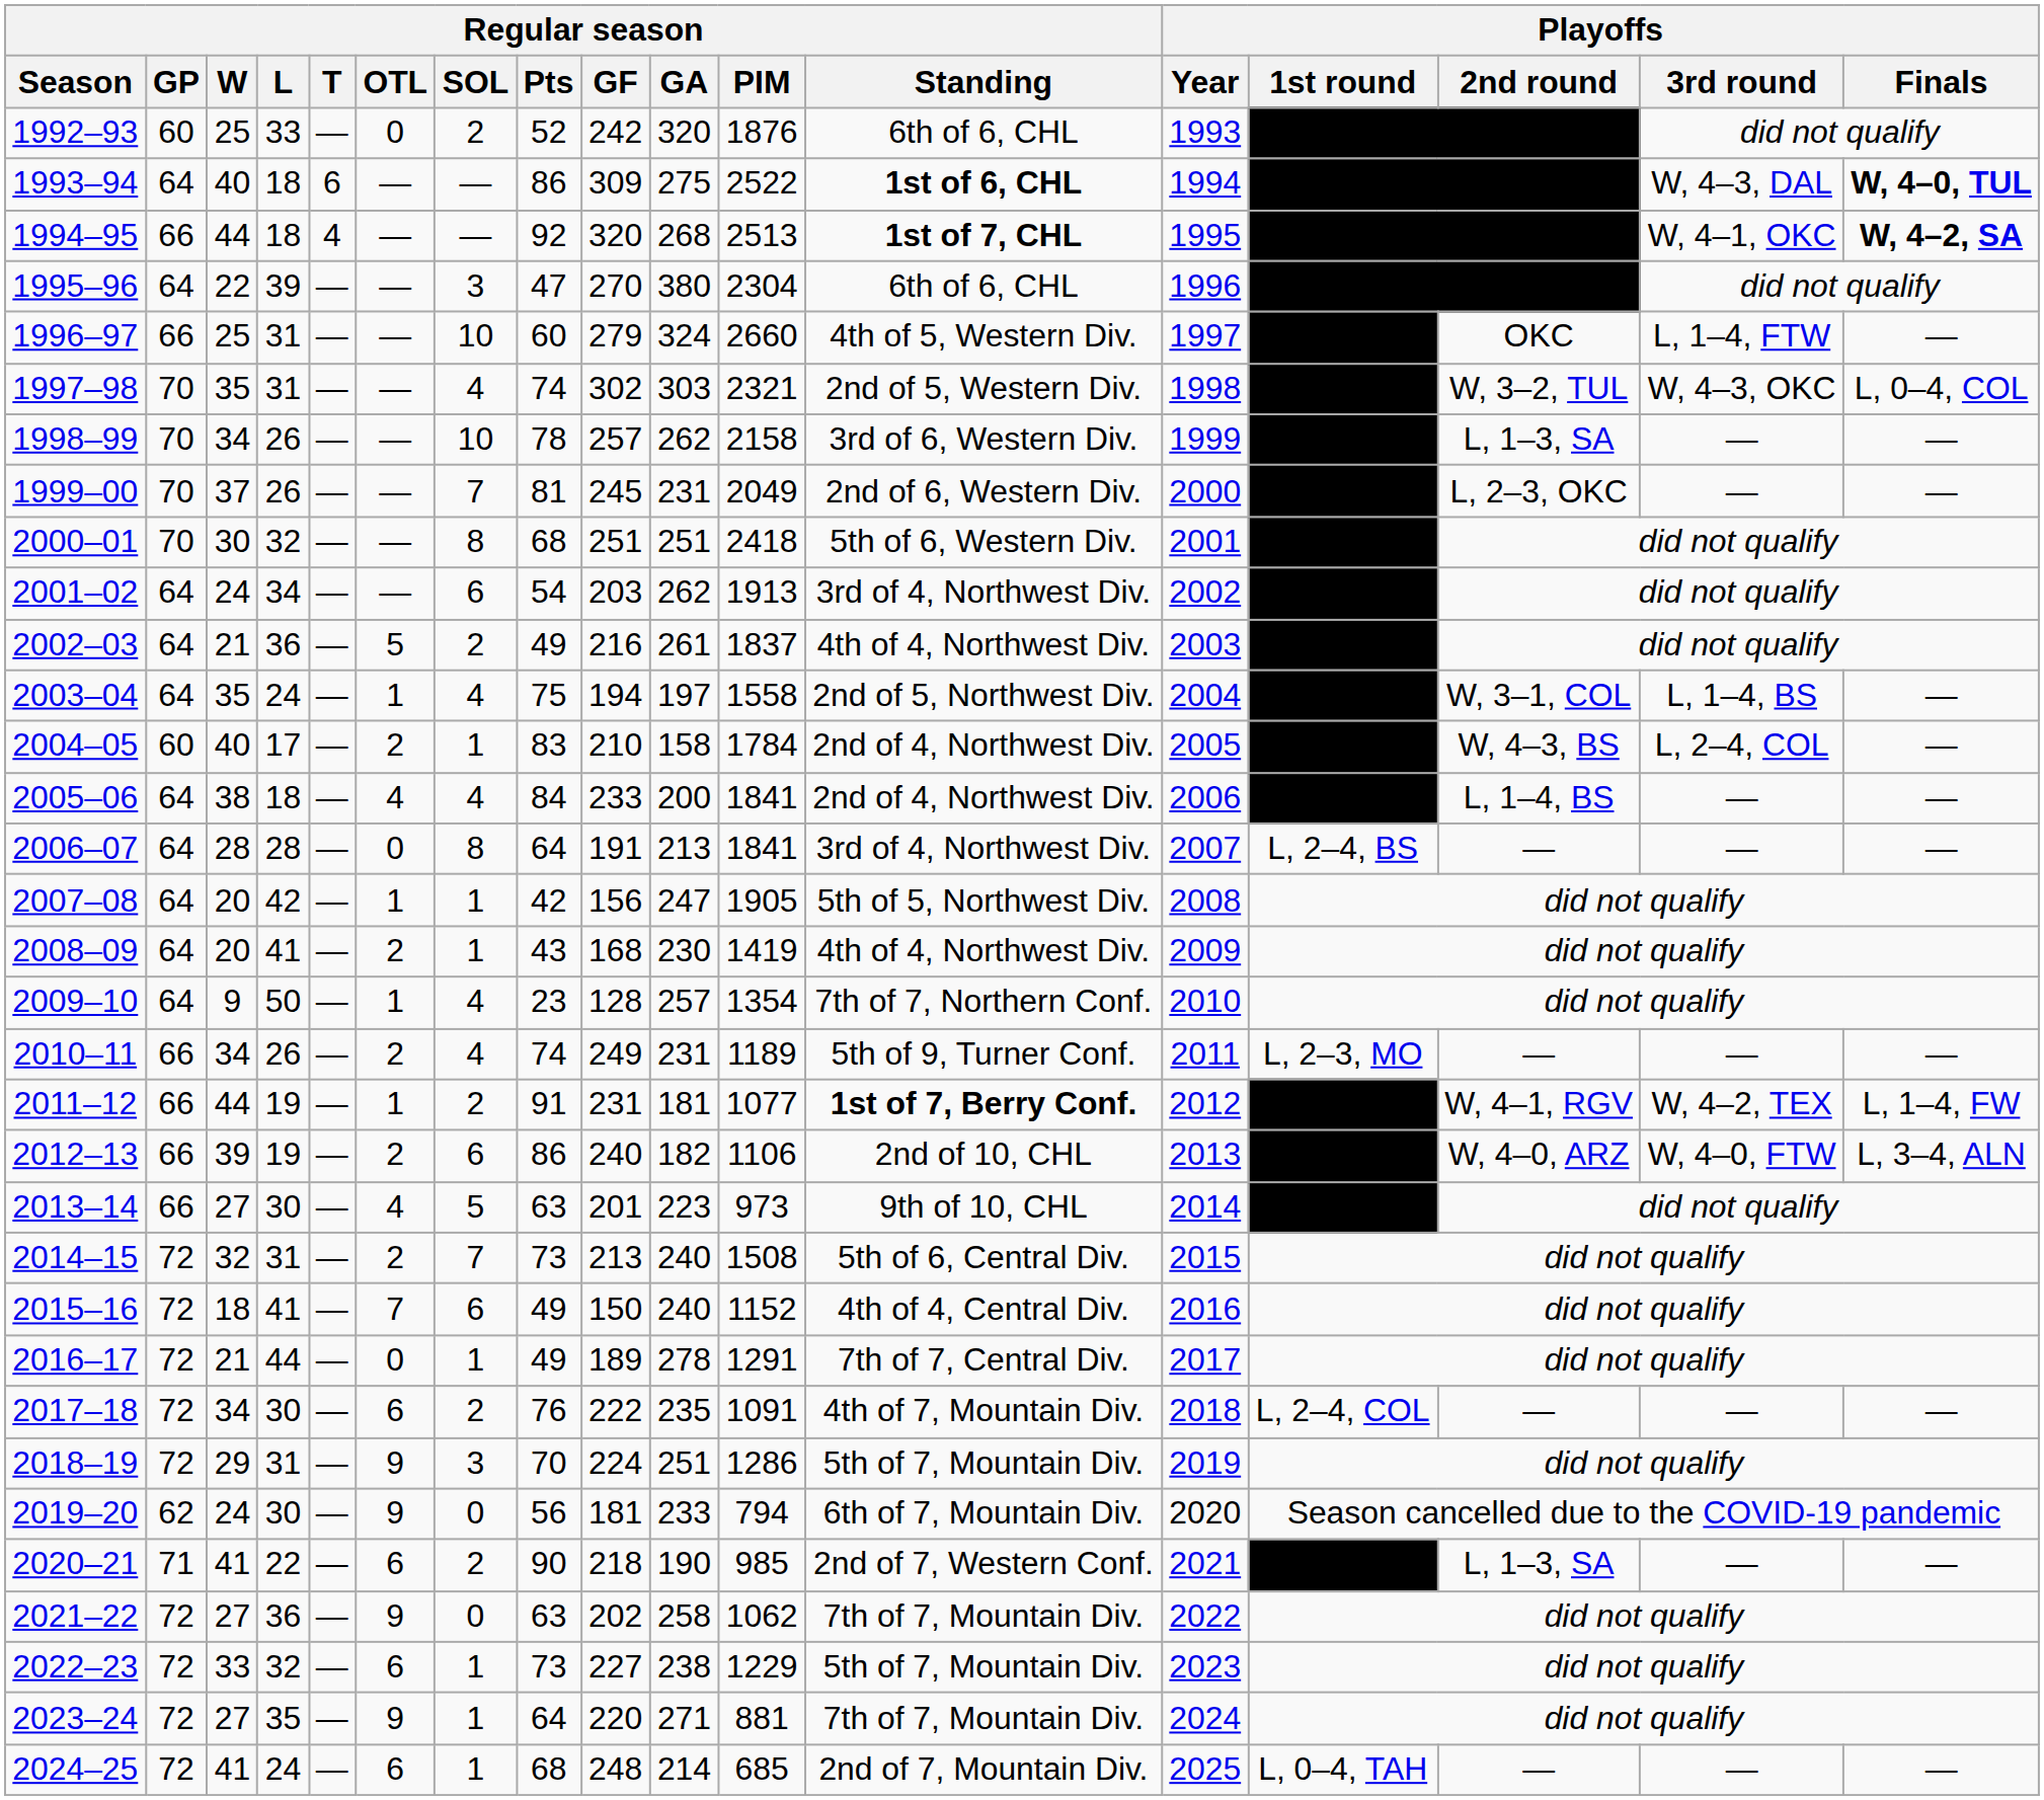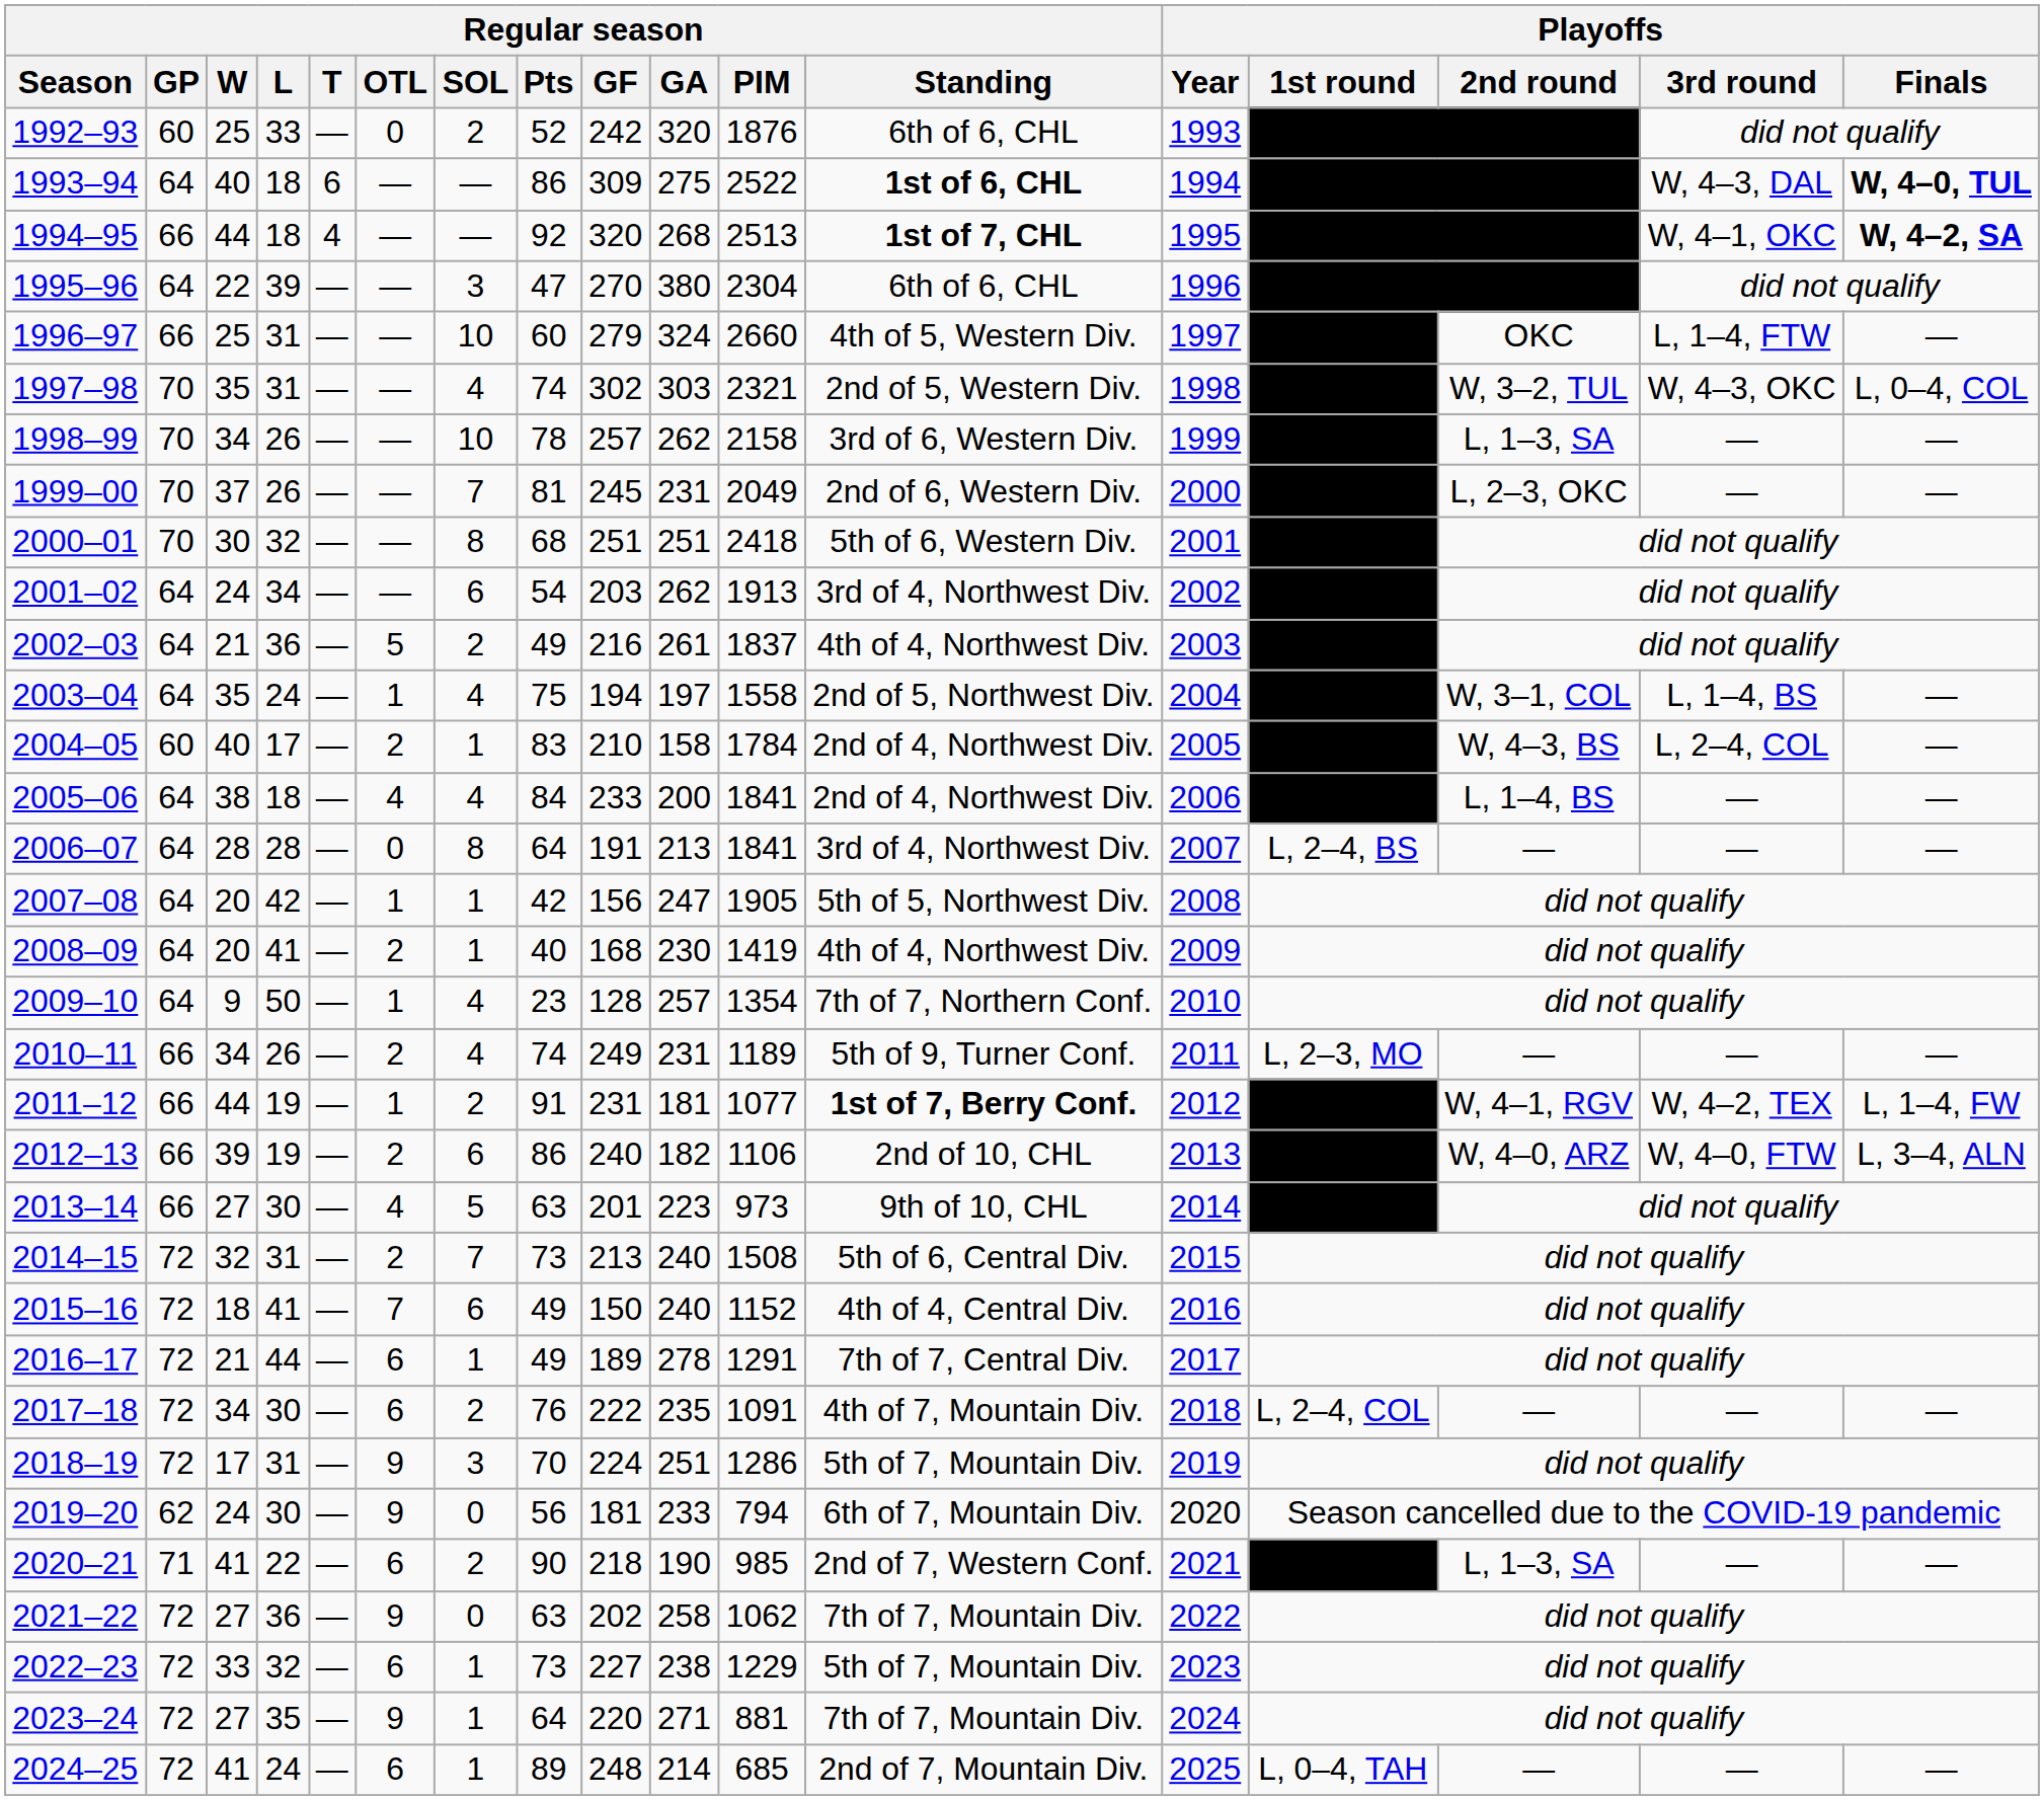2008–09 | Regular season / Pts: 43 -> 40
2016–17 | Regular season / OTL: 0 -> 6
2018–19 | Regular season / W: 29 -> 17
2024–25 | Regular season / Pts: 68 -> 89
